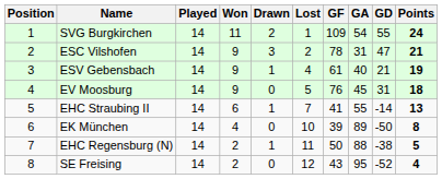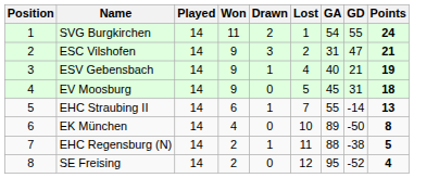- column: GF | 109 | 78 | 61 | 76 | 41 | 39 | 50 | 43
